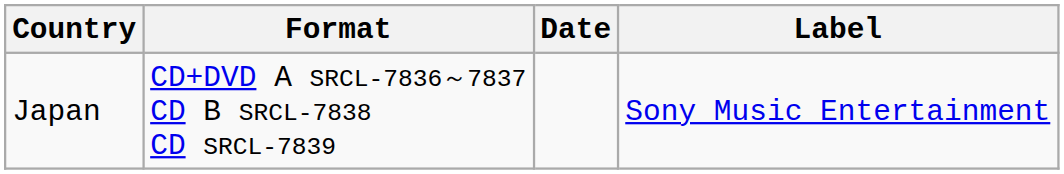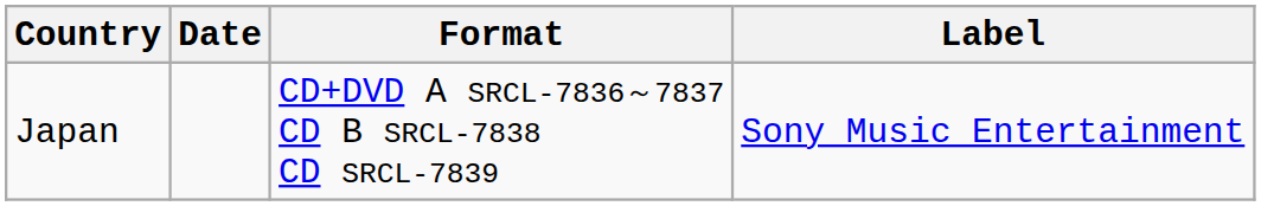columns swapped: Date <-> Format
